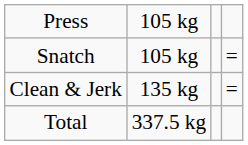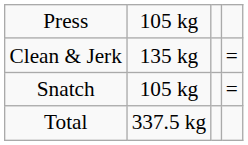rows swapped: Snatch <-> Clean & Jerk
